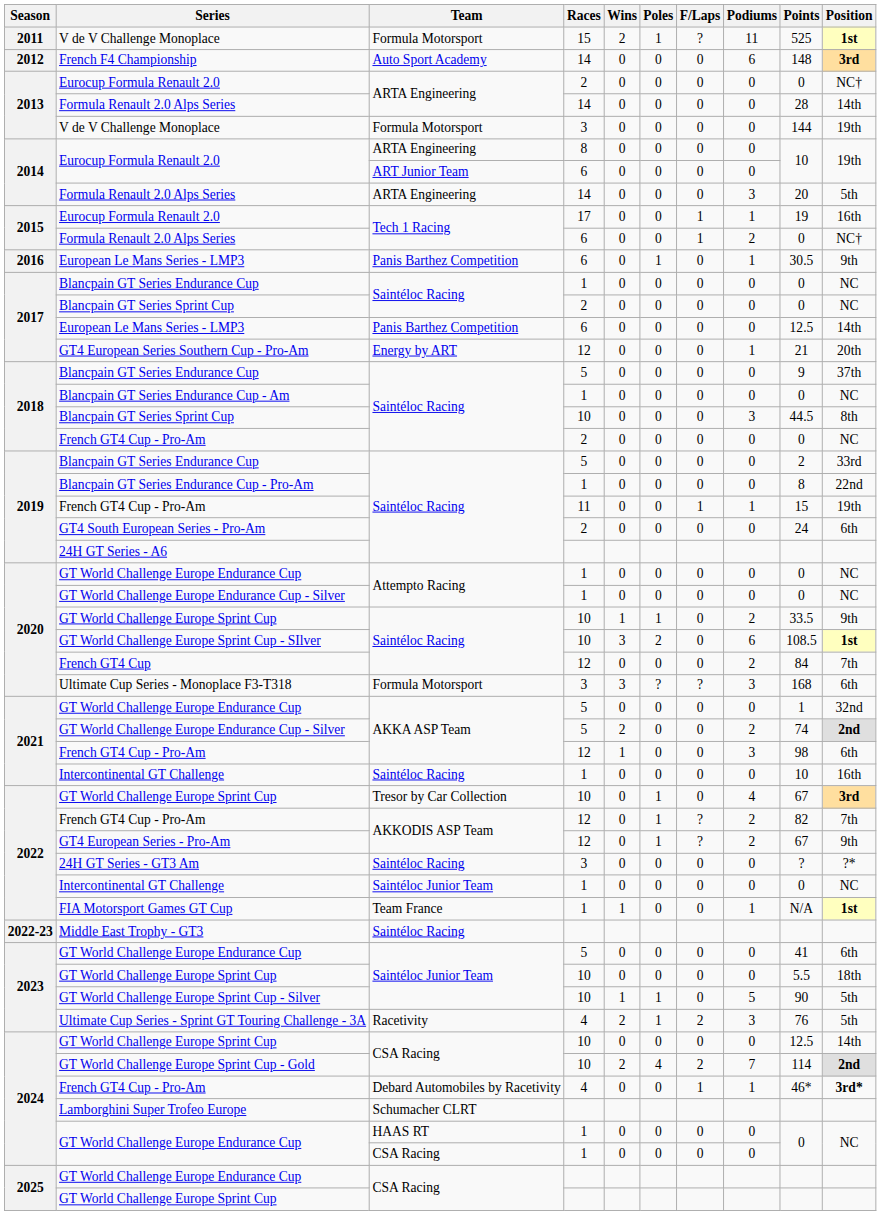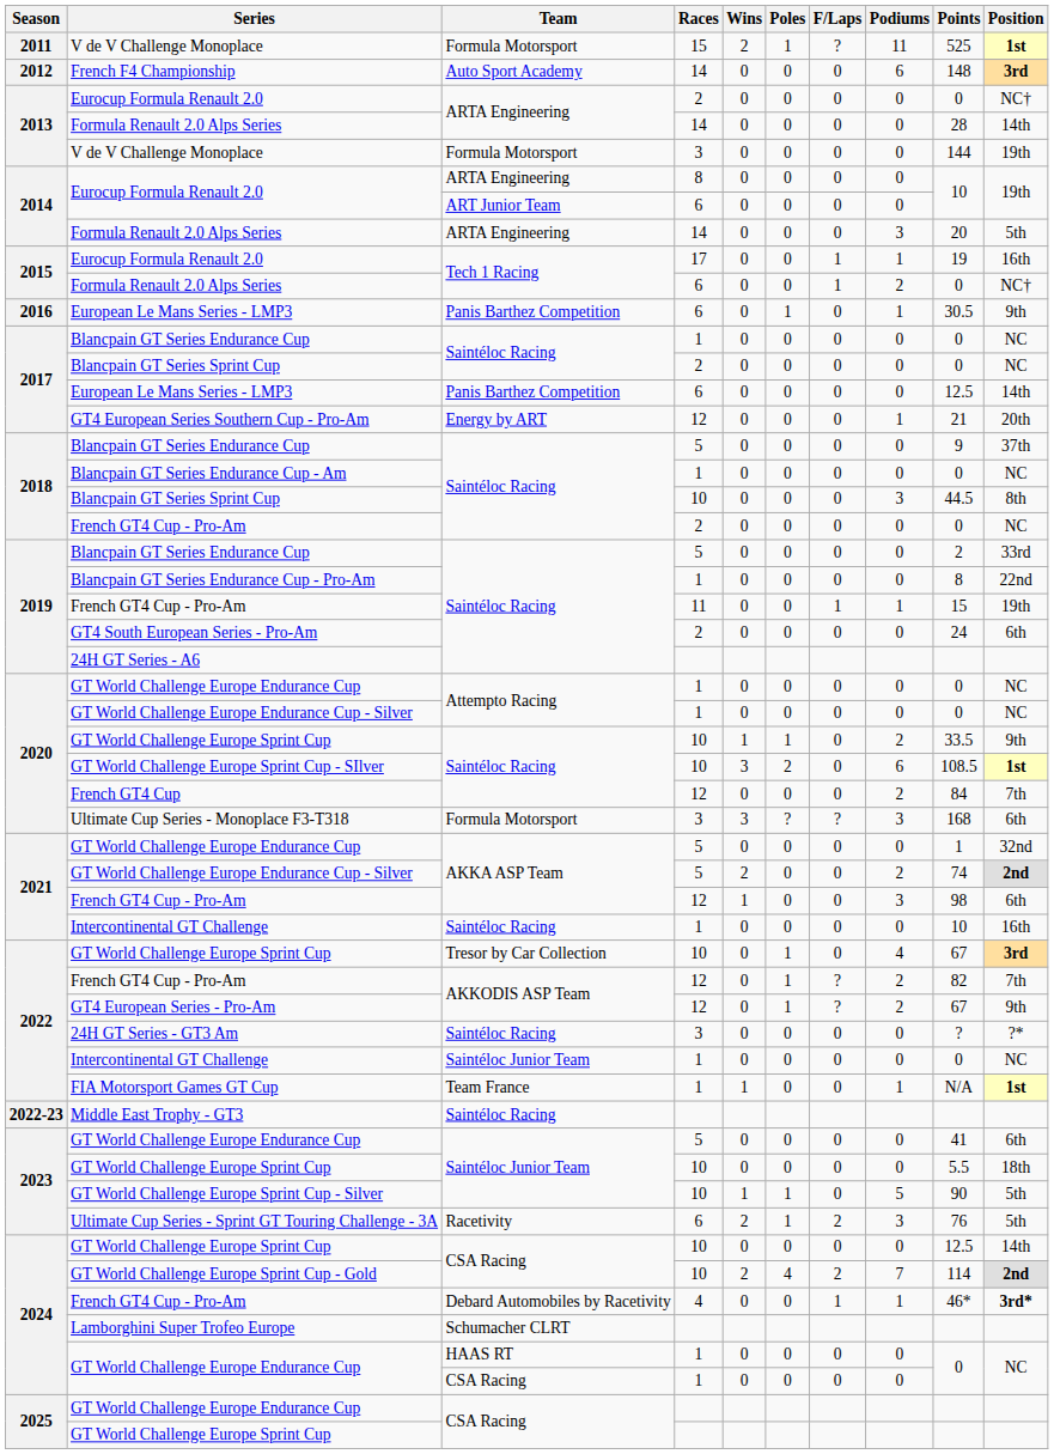Ultimate Cup Series - Sprint GT Touring Challenge - 3A | Races: 4 -> 6
